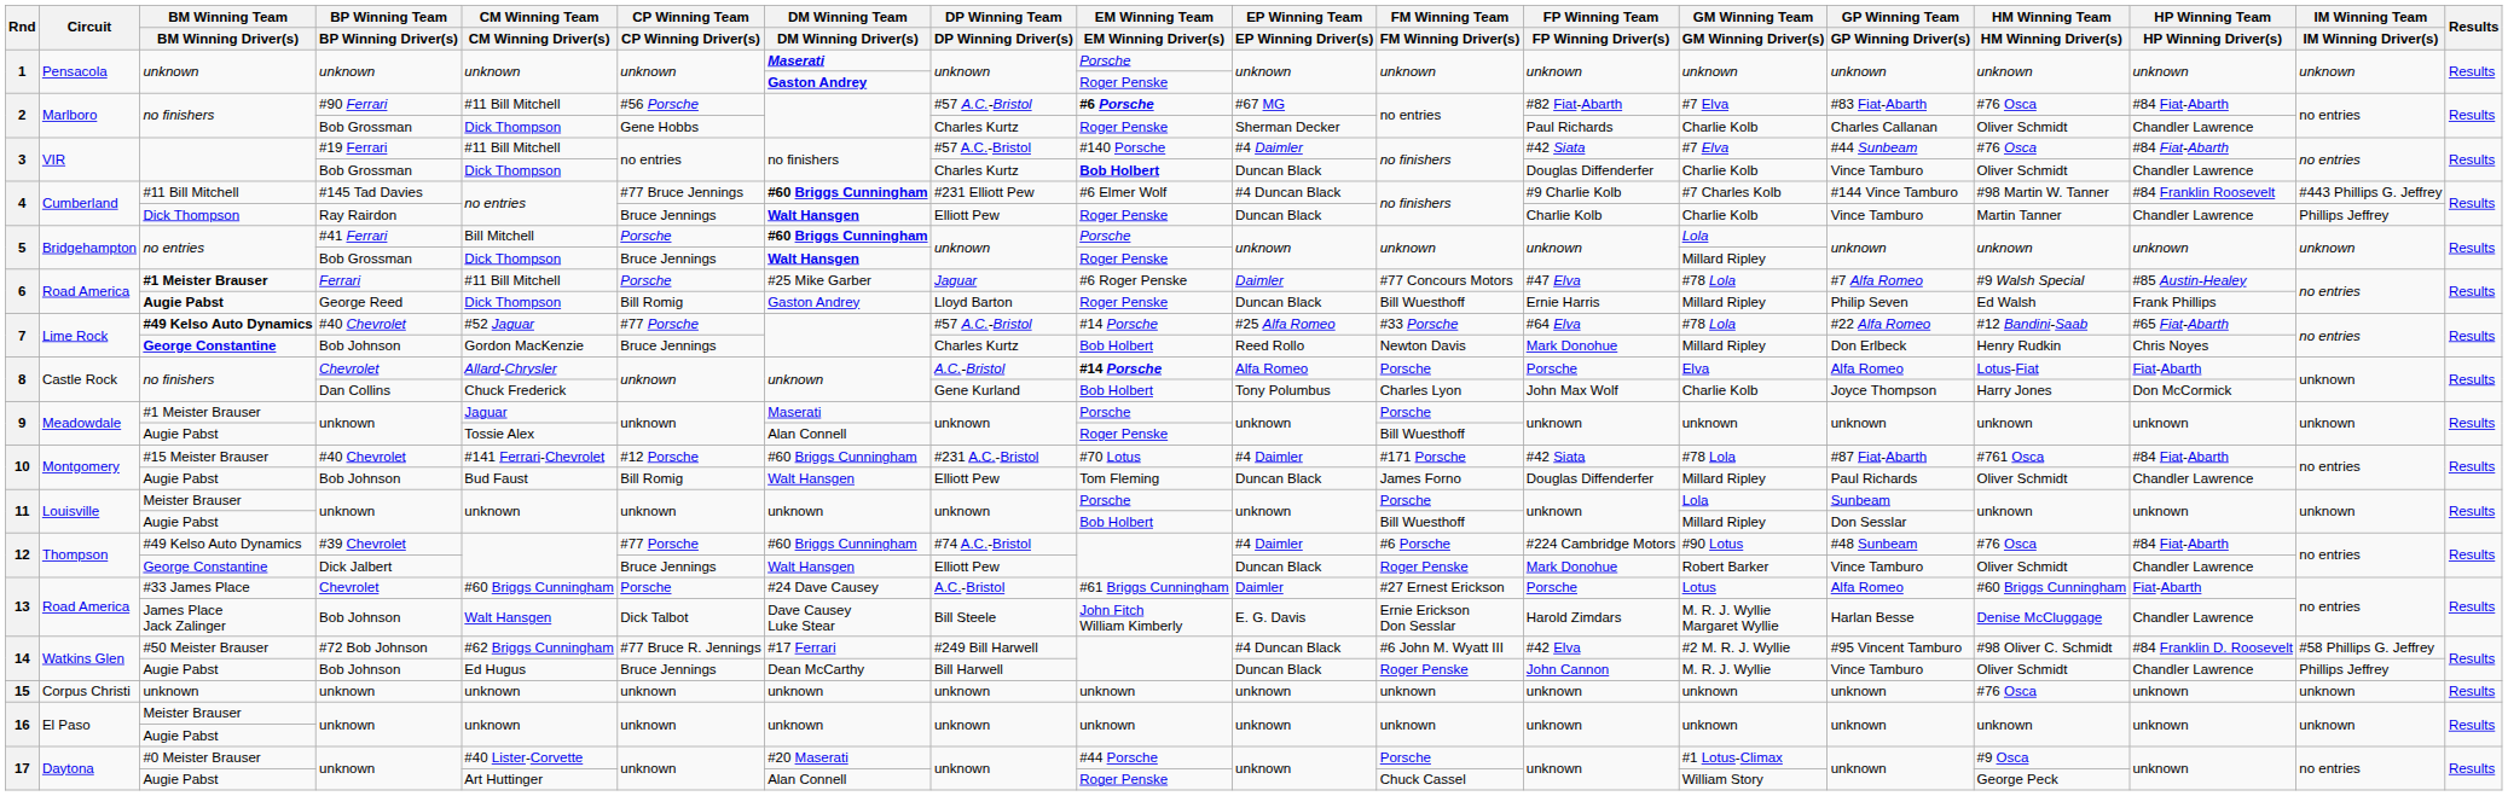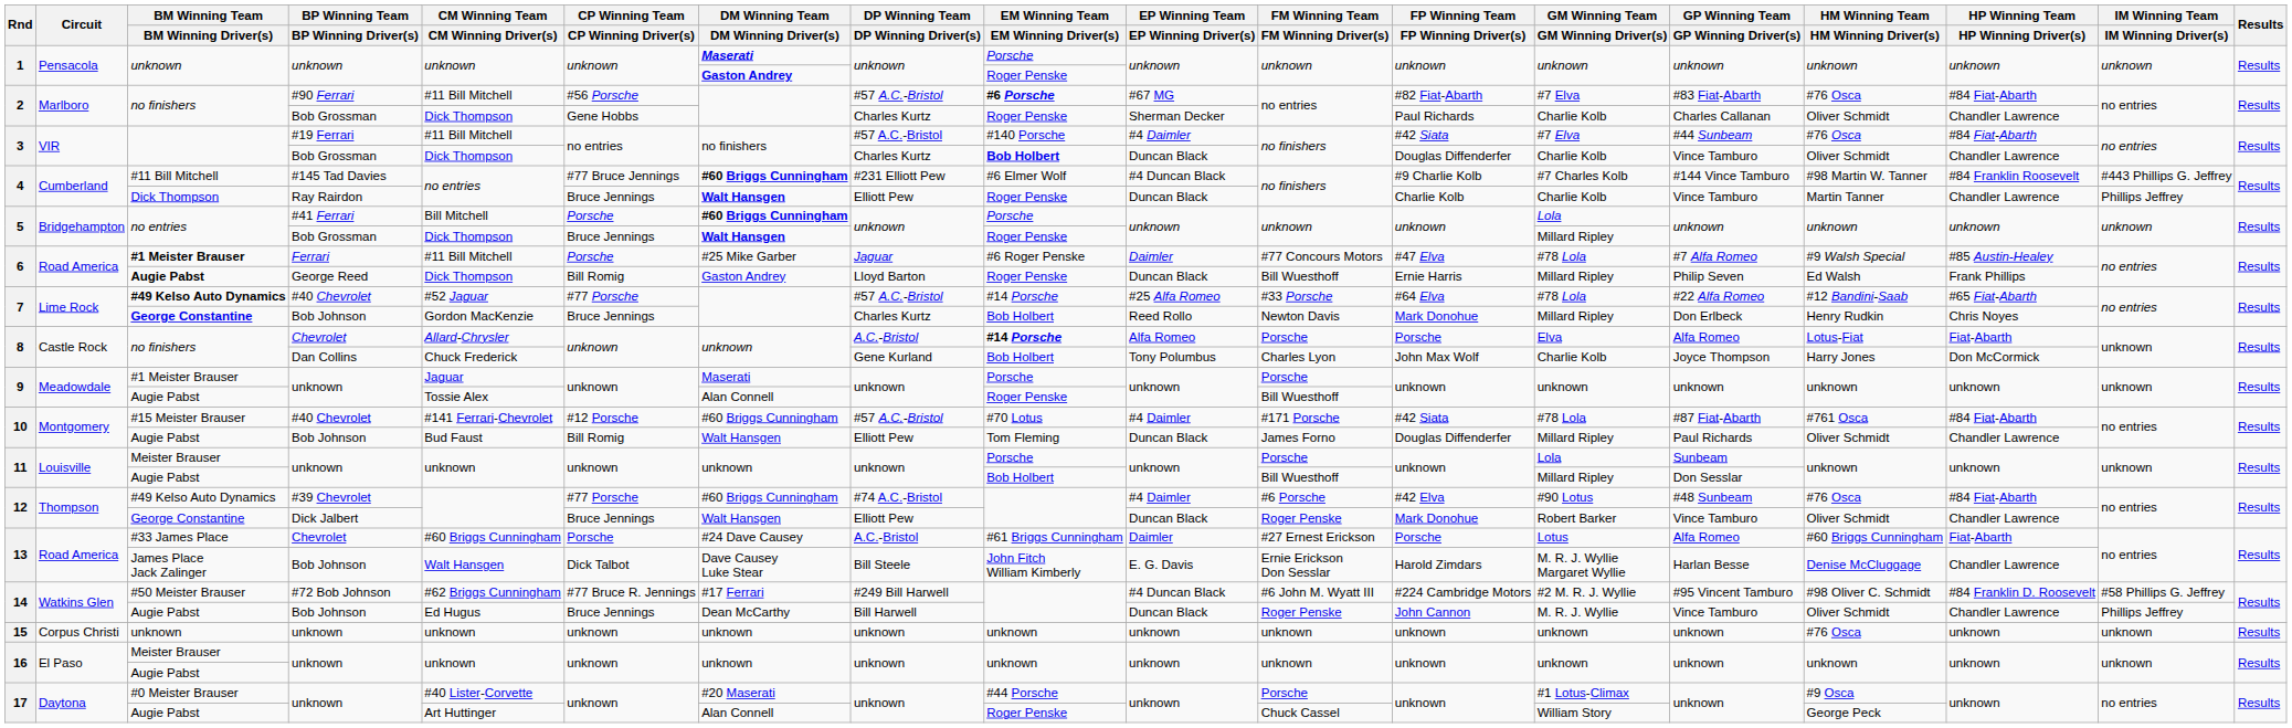10 / #15 Meister Brauser | DP Winning Team / DP Winning Driver(s): #231 A.C.-Bristol -> #57 A.C.-Bristol
12 / #49 Kelso Auto Dynamics | FP Winning Team / FP Winning Driver(s): #224 Cambridge Motors -> #42 Elva
14 / #50 Meister Brauser | FP Winning Team / FP Winning Driver(s): #42 Elva -> #224 Cambridge Motors
